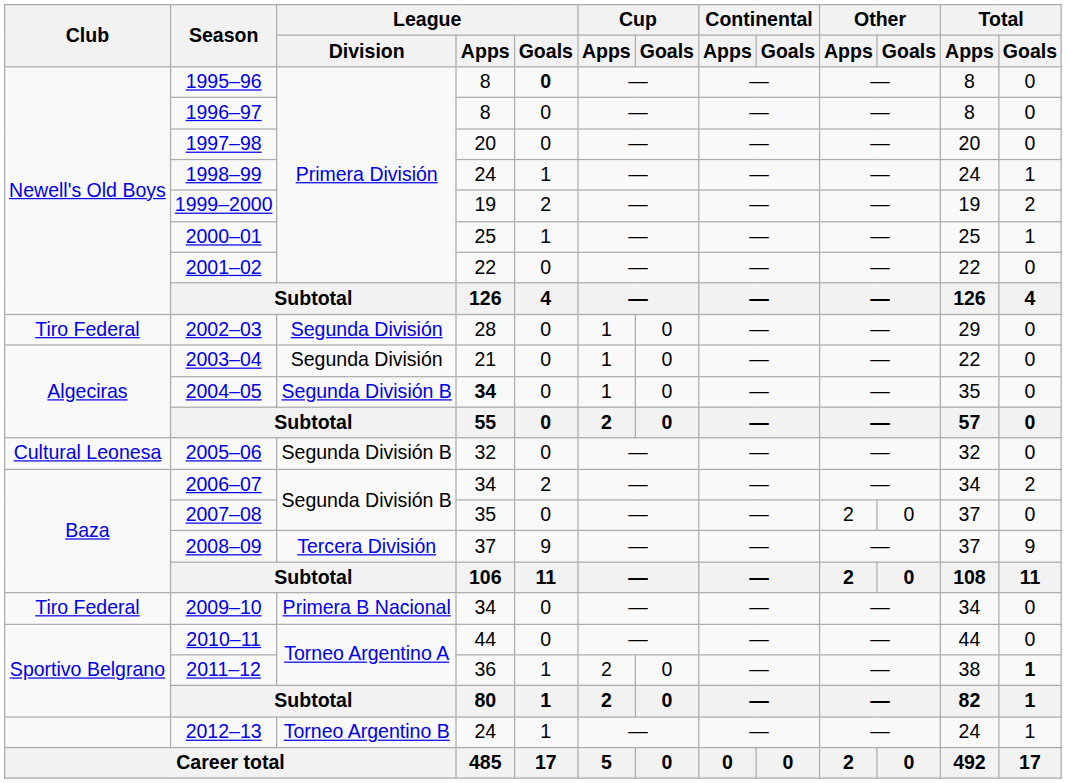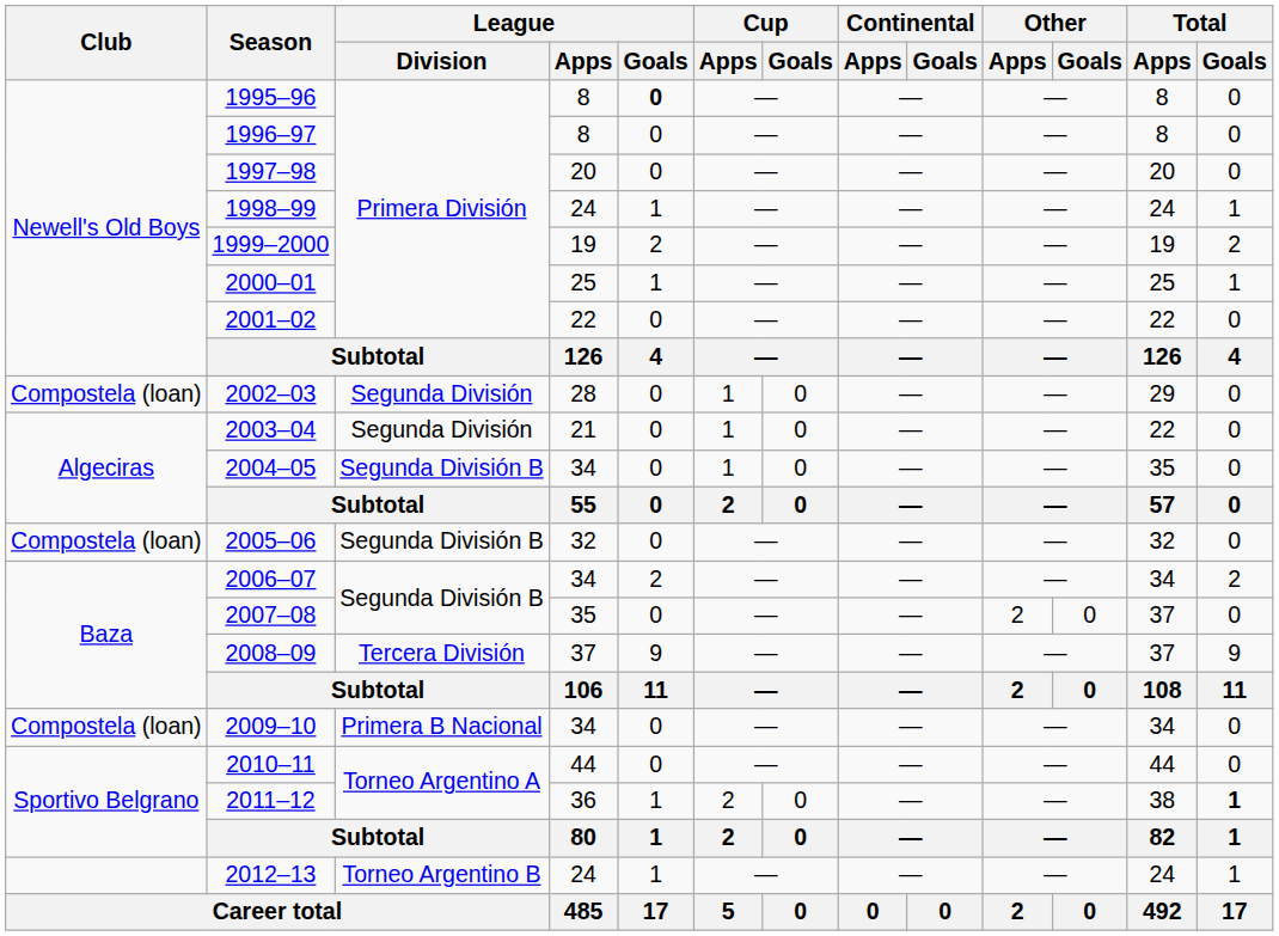2002–03 | Club: Tiro Federal -> Compostela (loan)
2004–05 | League / Apps: bold -> normal
2005–06 | Club: Cultural Leonesa -> Compostela (loan)
2009–10 | Club: Tiro Federal -> Compostela (loan)
